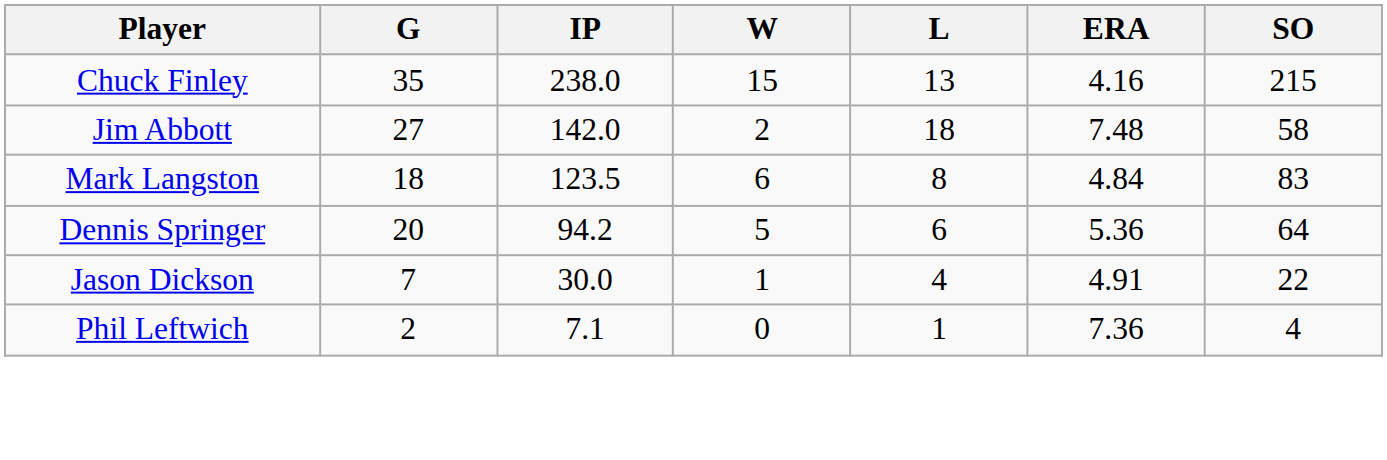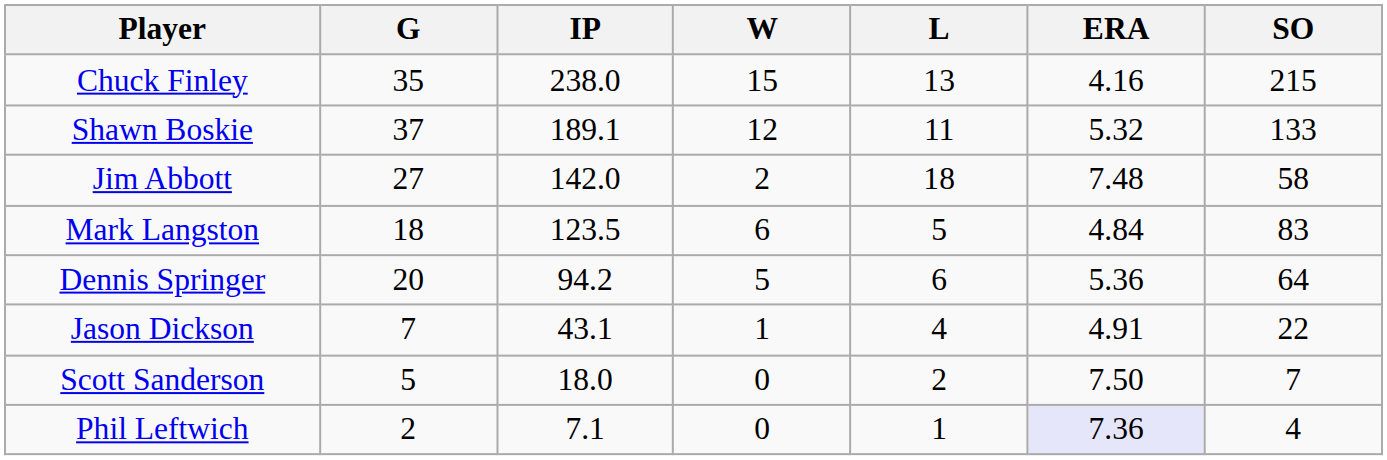+ row: Shawn Boskie | 37 | 189.1 | 12 | 11 | 5.32 | 133
Mark Langston | L: 8 -> 5
Jason Dickson | IP: 30.0 -> 43.1
+ row: Scott Sanderson | 5 | 18.0 | 0 | 2 | 7.50 | 7
Phil Leftwich | ERA: no background -> lavender background
